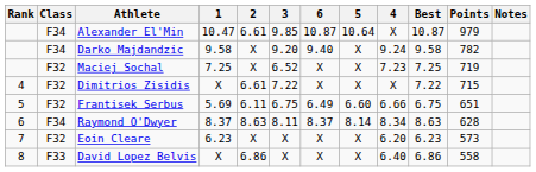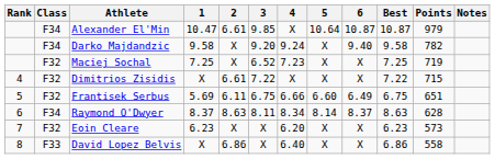columns swapped: 4 <-> 6
